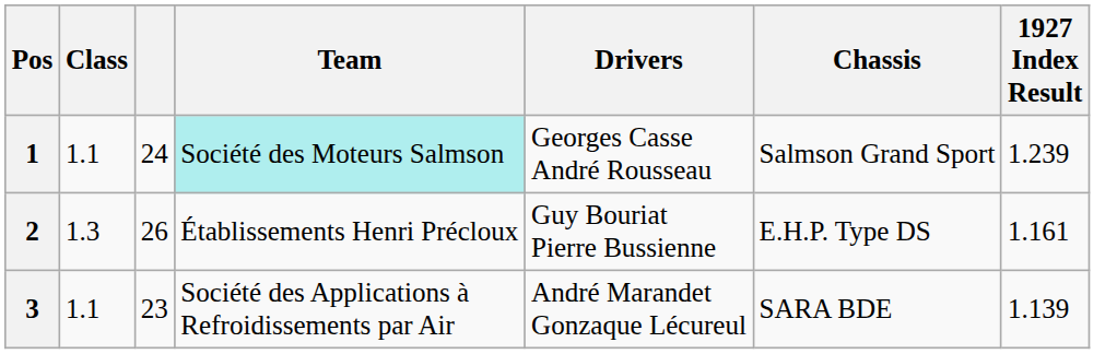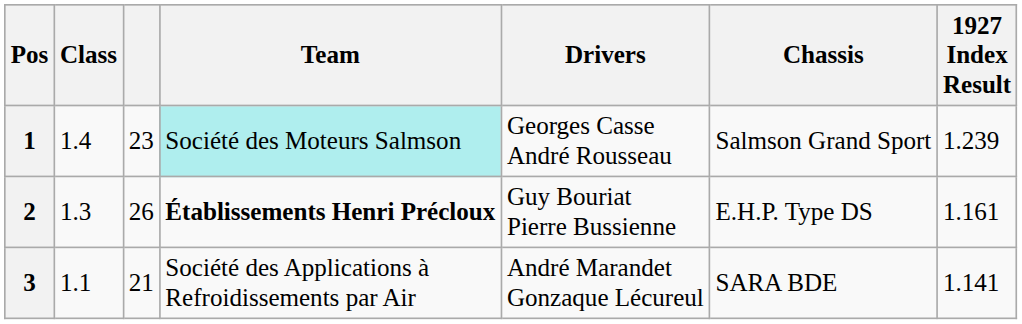1 | Class: 1.1 -> 1.4
1 | column 3: 24 -> 23
2 | Team: normal -> bold
3 | column 3: 23 -> 21
3 | 1927 Index Result: 1.139 -> 1.141
